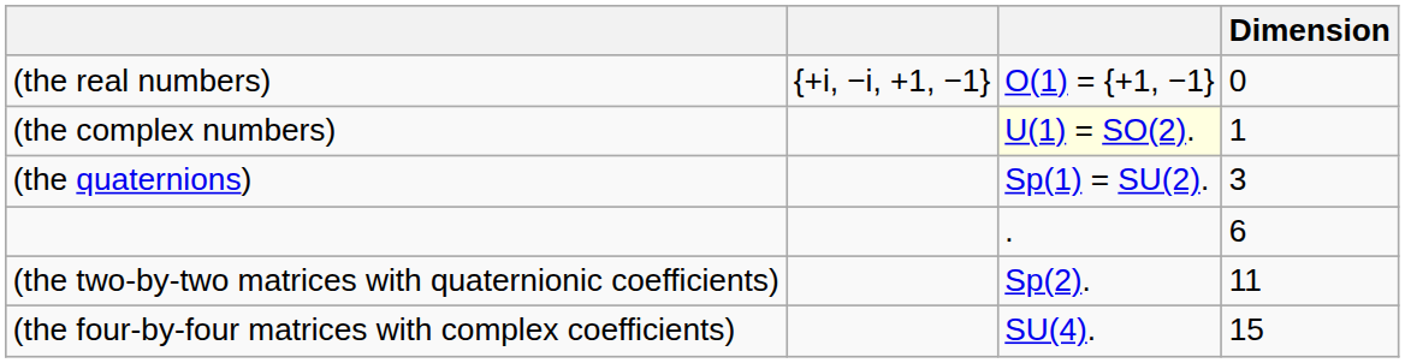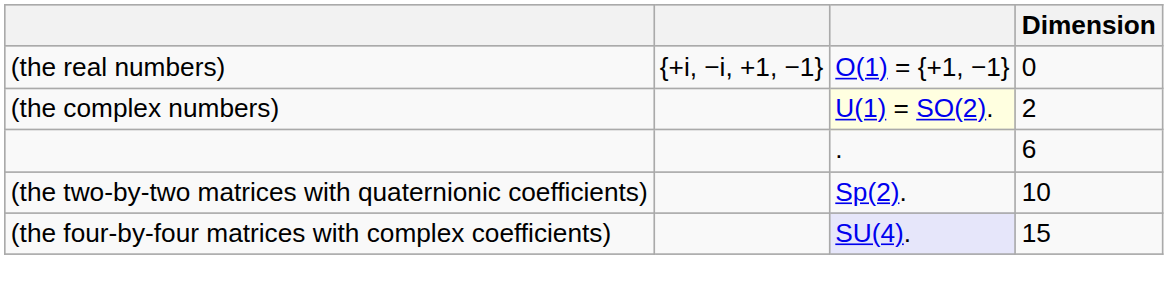(the complex numbers) | Dimension: 1 -> 2
- row: (the quaternions) | Sp(1) = SU(2). | 3
(the two-by-two matrices with quaternionic coefficients) | Dimension: 11 -> 10
(the four-by-four matrices with complex coefficients) | column 3: no background -> lavender background
